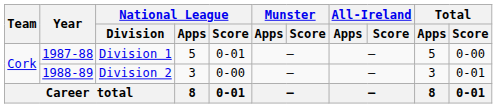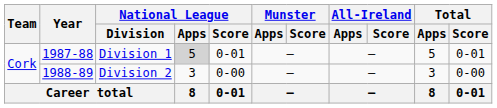Division 1 | National League / Apps: no background -> lightgrey background
Division 1 | Total / Score: 0-00 -> 0-01
Division 2 | Total / Score: 0-01 -> 0-00
